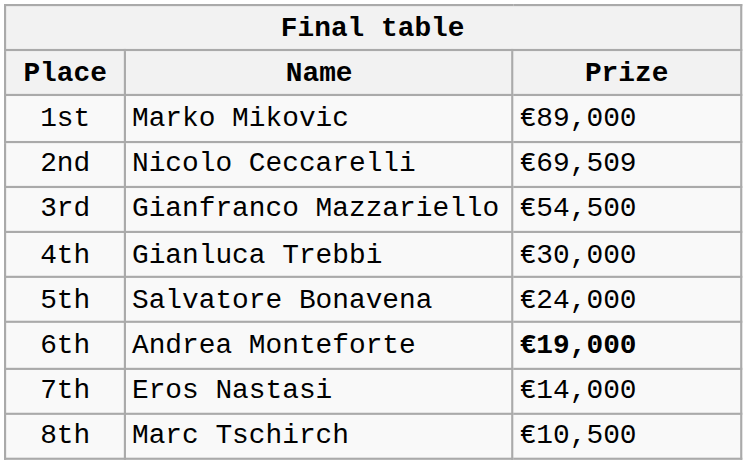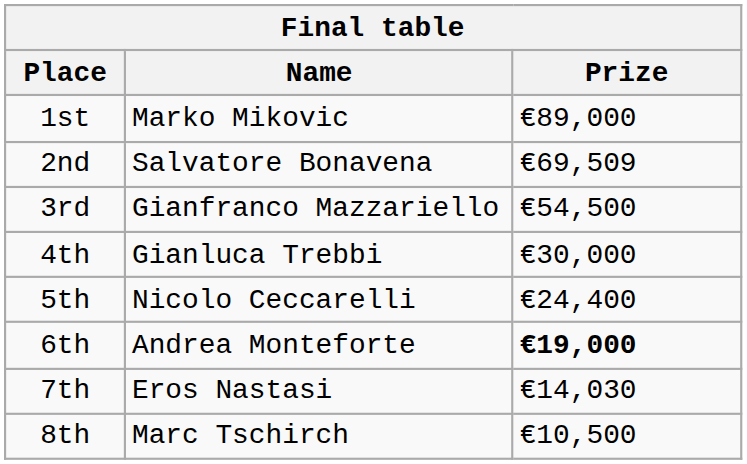2nd | Name: Nicolo Ceccarelli -> Salvatore Bonavena
5th | Name: Salvatore Bonavena -> Nicolo Ceccarelli
5th | Prize: €24,000 -> €24,400
7th | Prize: €14,000 -> €14,030
